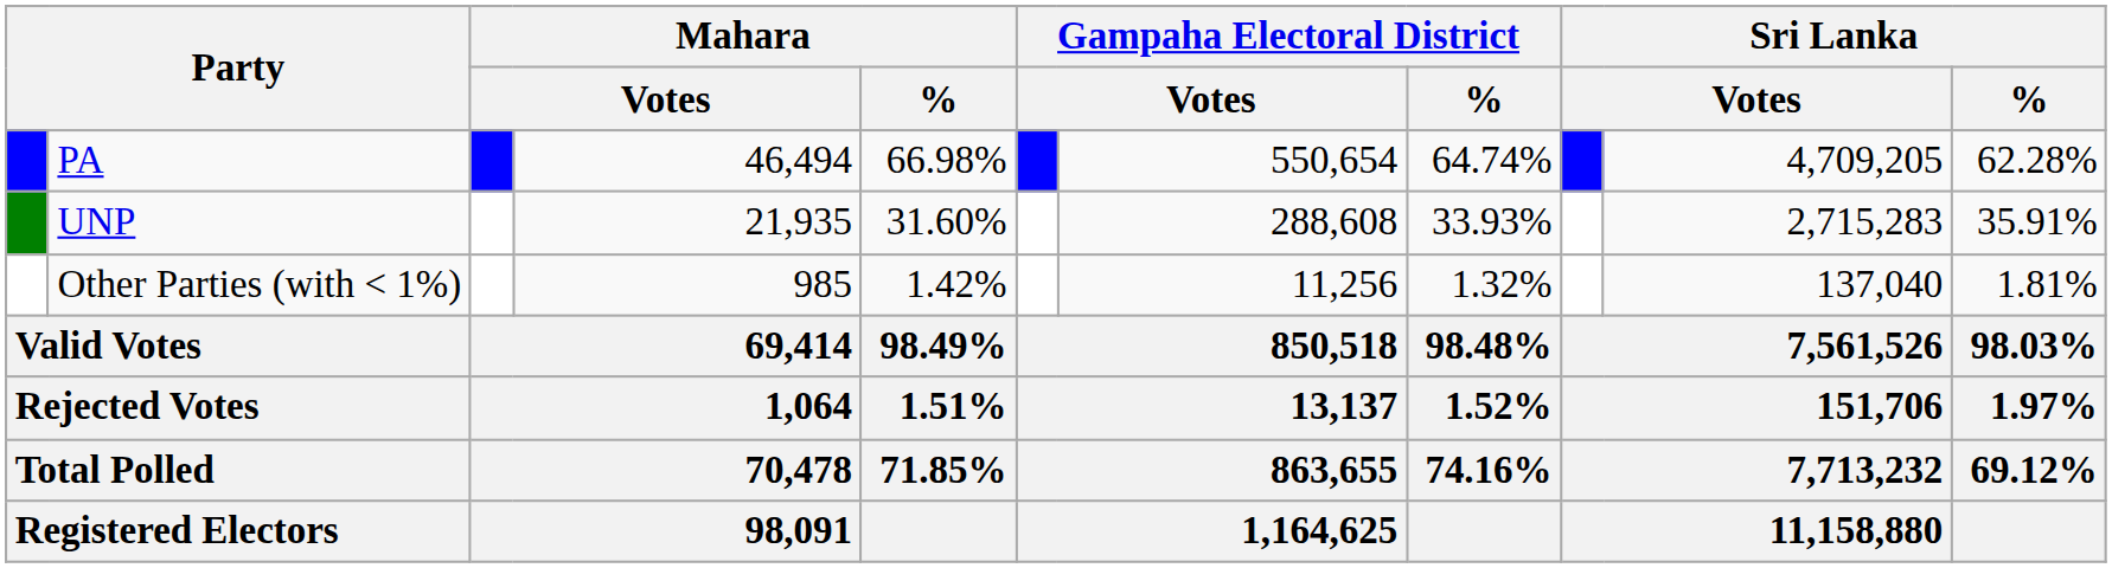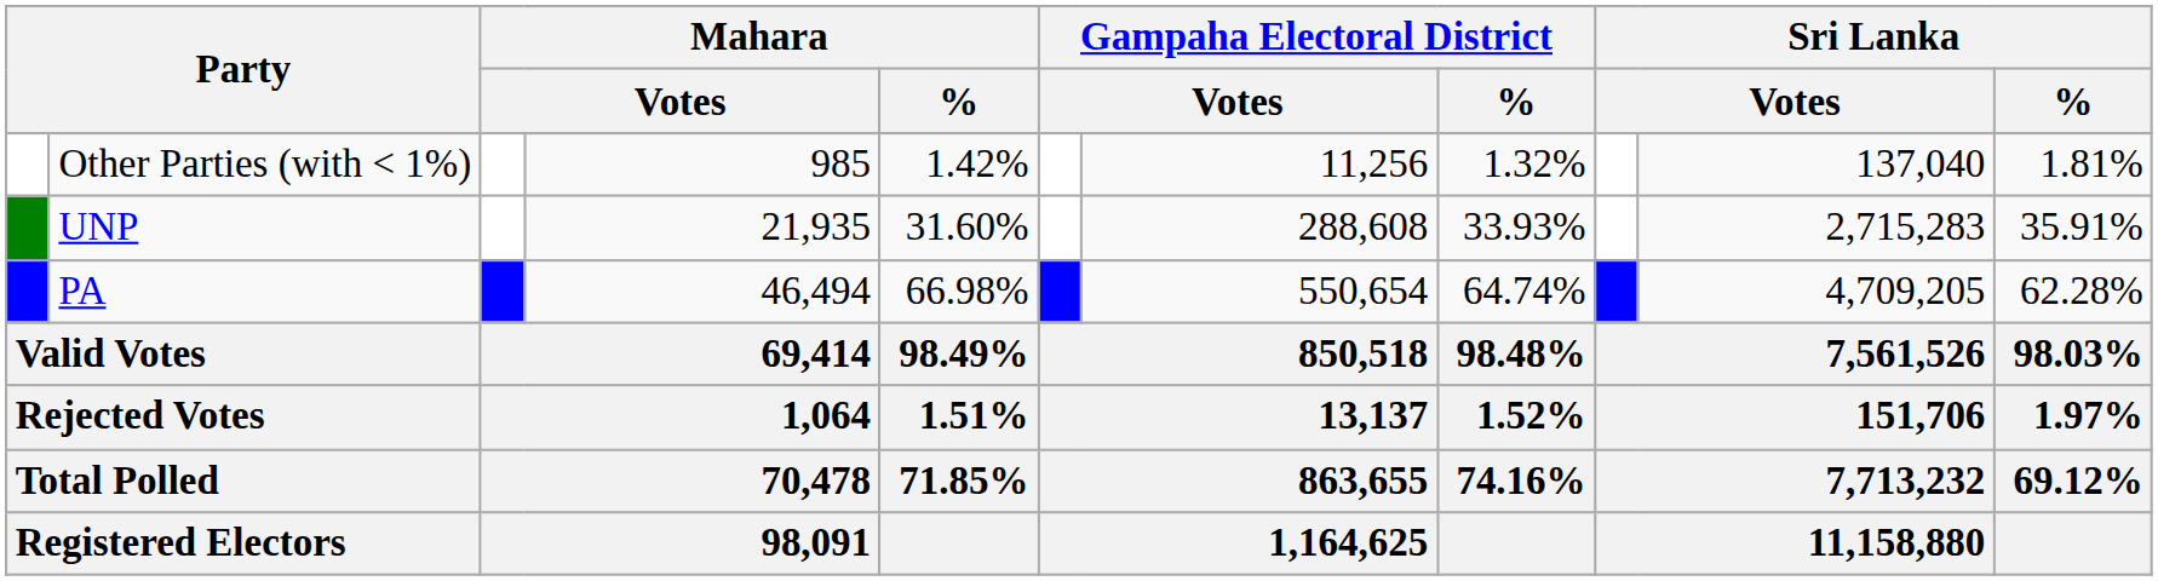rows swapped: PA <-> Other Parties (with < 1%)
